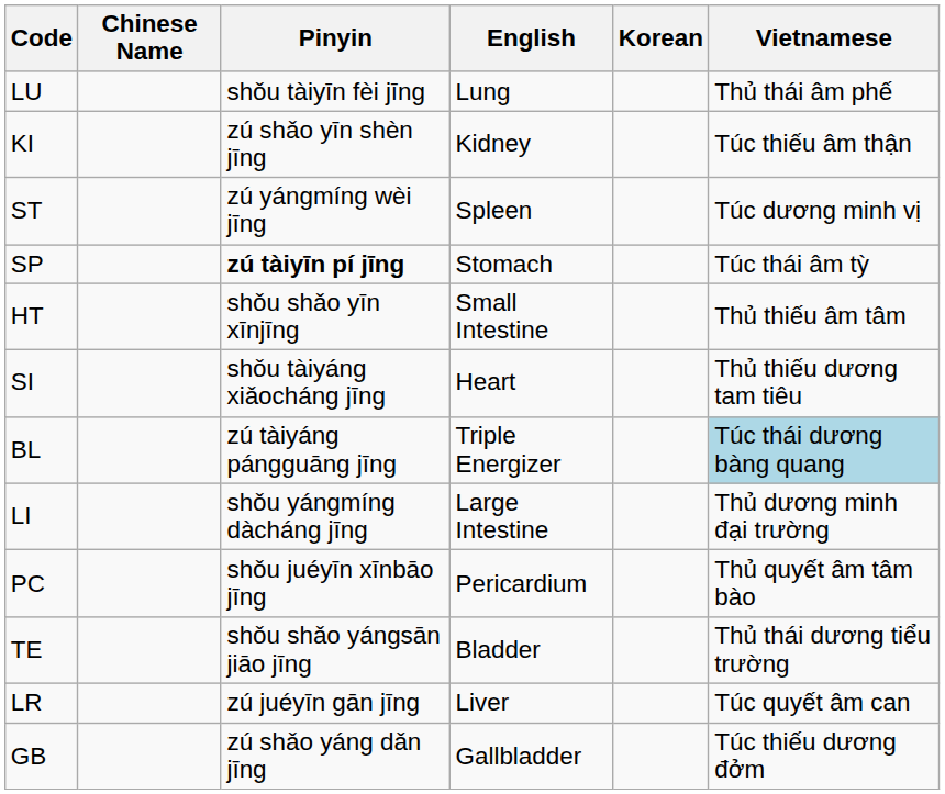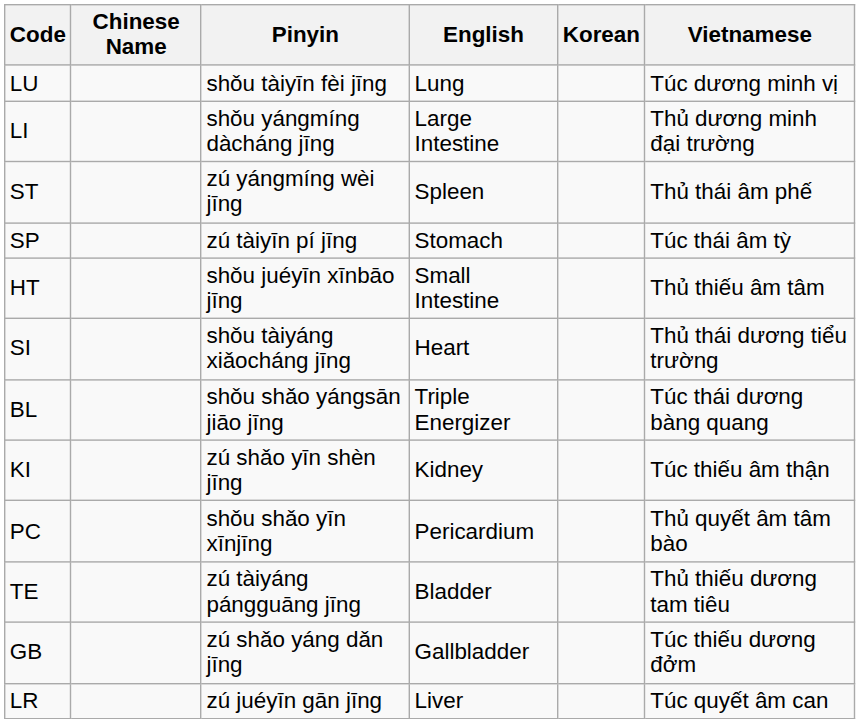LU | Vietnamese: Thủ thái âm phế -> Túc dương minh vị
rows swapped: LI <-> KI
ST | Vietnamese: Túc dương minh vị -> Thủ thái âm phế
SP | Pinyin: bold -> normal
HT | Pinyin: shǒu shǎo yīn xīnjīng -> shǒu juéyīn xīnbāo jīng
SI | Vietnamese: Thủ thiếu dương tam tiêu -> Thủ thái dương tiểu trường
BL | Pinyin: zú tàiyáng pángguāng jīng -> shǒu shǎo yángsān jiāo jīng
BL | Vietnamese: lightblue background -> no background
PC | Pinyin: shǒu juéyīn xīnbāo jīng -> shǒu shǎo yīn xīnjīng
TE | Pinyin: shǒu shǎo yángsān jiāo jīng -> zú tàiyáng pángguāng jīng
TE | Vietnamese: Thủ thái dương tiểu trường -> Thủ thiếu dương tam tiêu
rows swapped: GB <-> LR
